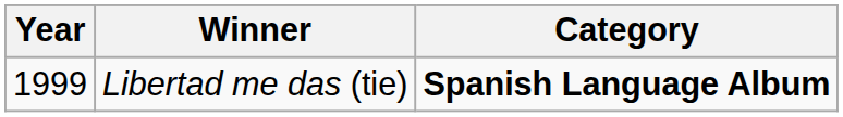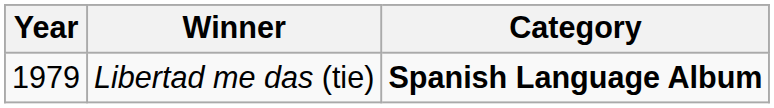Libertad me das (tie) | Year: 1999 -> 1979
